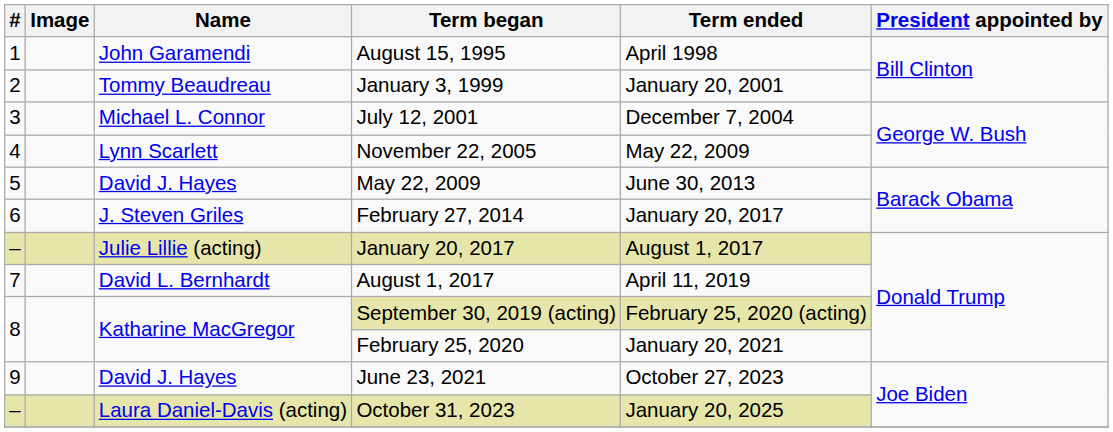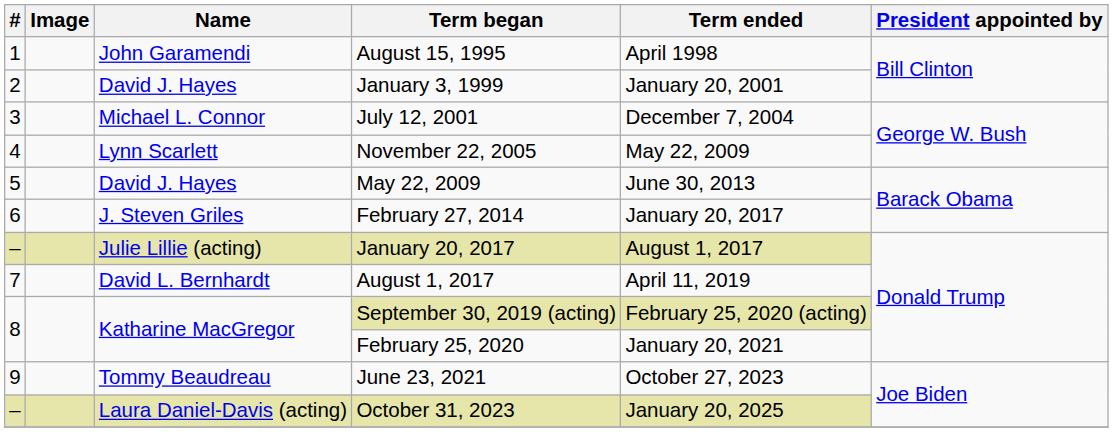January 3, 1999 | Name: Tommy Beaudreau -> David J. Hayes
June 23, 2021 | Name: David J. Hayes -> Tommy Beaudreau
